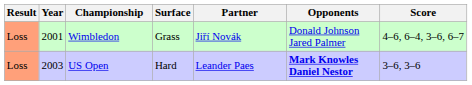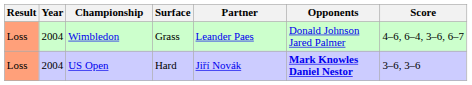Wimbledon | Year: 2001 -> 2004
Wimbledon | Partner: Jiří Novák -> Leander Paes
US Open | Year: 2003 -> 2004
US Open | Partner: Leander Paes -> Jiří Novák
